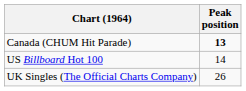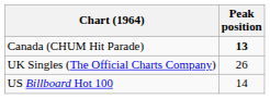rows swapped: UK Singles (The Official Charts Company) <-> US Billboard Hot 100
